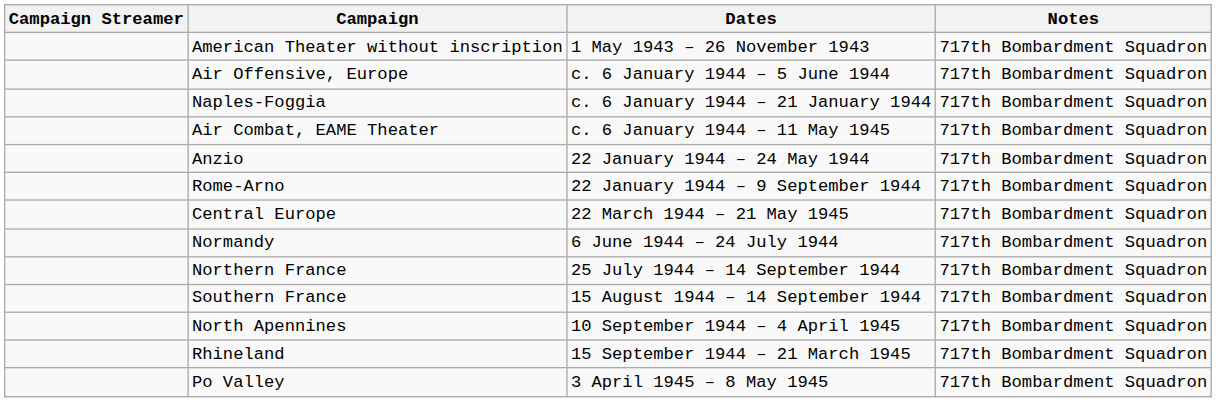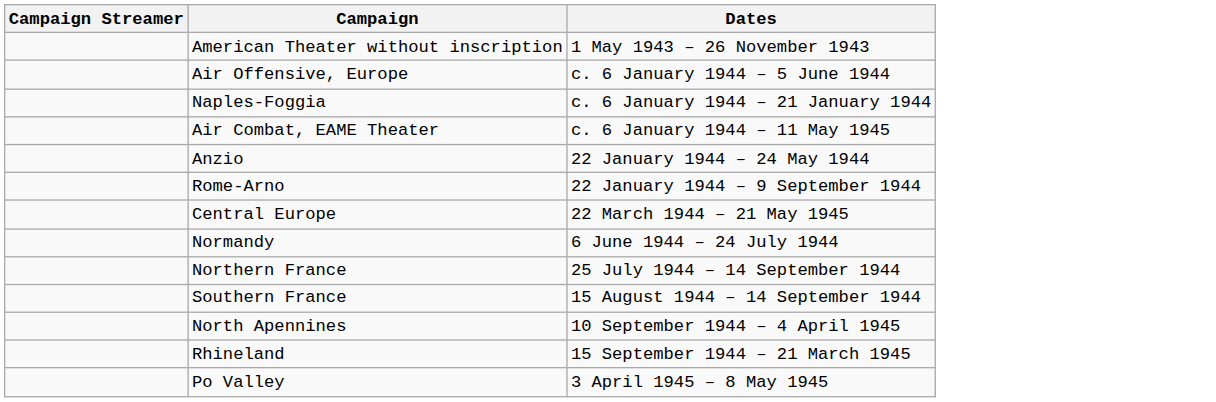- column: Notes | 717th Bombardment Squadron | 717th Bombardment Squadron | 717th Bombardment Squadron | 717th Bombardment Squadron | 717th Bombardment Squadron | 717th Bombardment Squadron | 717th Bombardment Squadron | 717th Bombardment Squadron | 717th Bombardment Squadron | 717th Bombardment Squadron | 717th Bombardment Squadron | 717th Bombardment Squadron | 717th Bombardment Squadron
